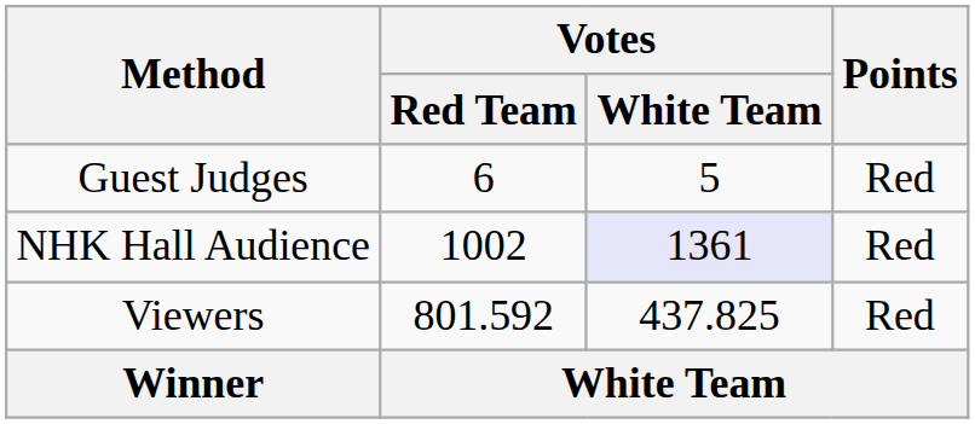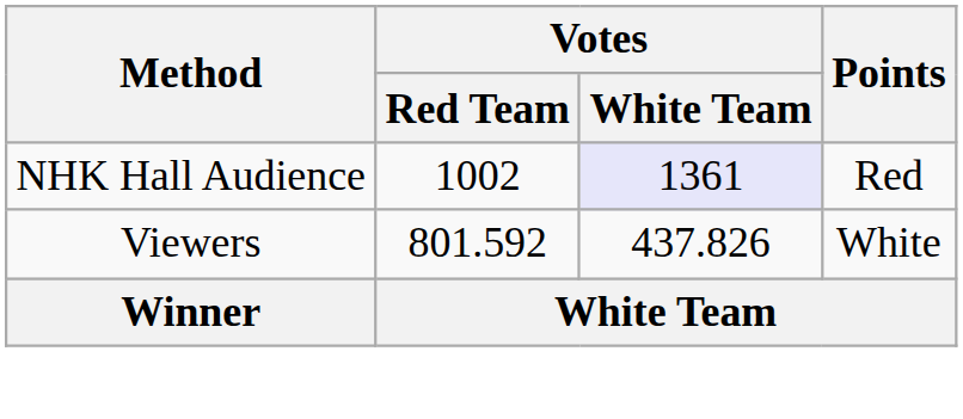- row: Guest Judges | 6 | 5 | Red
Viewers | Votes / White Team: 437.825 -> 437.826
Viewers | Points: Red -> White
